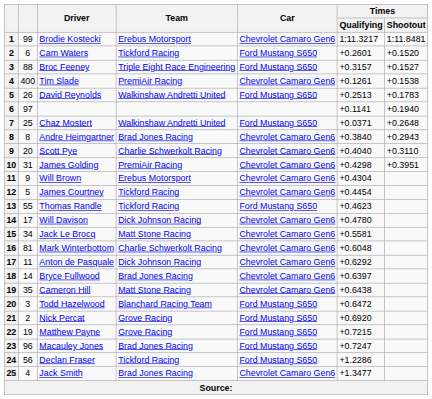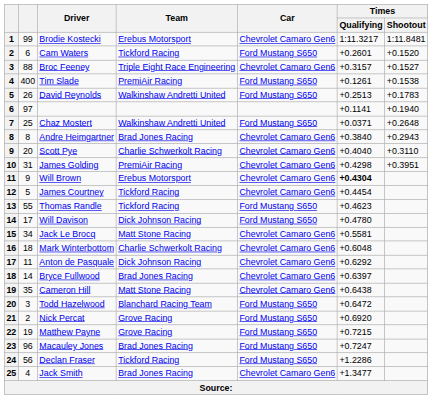Broc Feeney | Car: Ford Mustang S650 -> Chevrolet Camaro Gen6
Tim Slade | Car: Chevrolet Camaro Gen6 -> Ford Mustang S650
Will Brown | Times / Qualifying: normal -> bold
Will Davison | Car: Chevrolet Camaro Gen6 -> Ford Mustang S650
Mark Winterbottom | column 2: 81 -> 18
